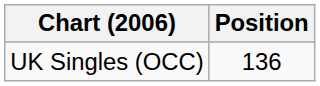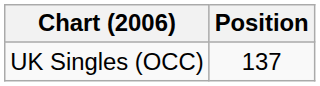UK Singles (OCC) | Position: 136 -> 137
